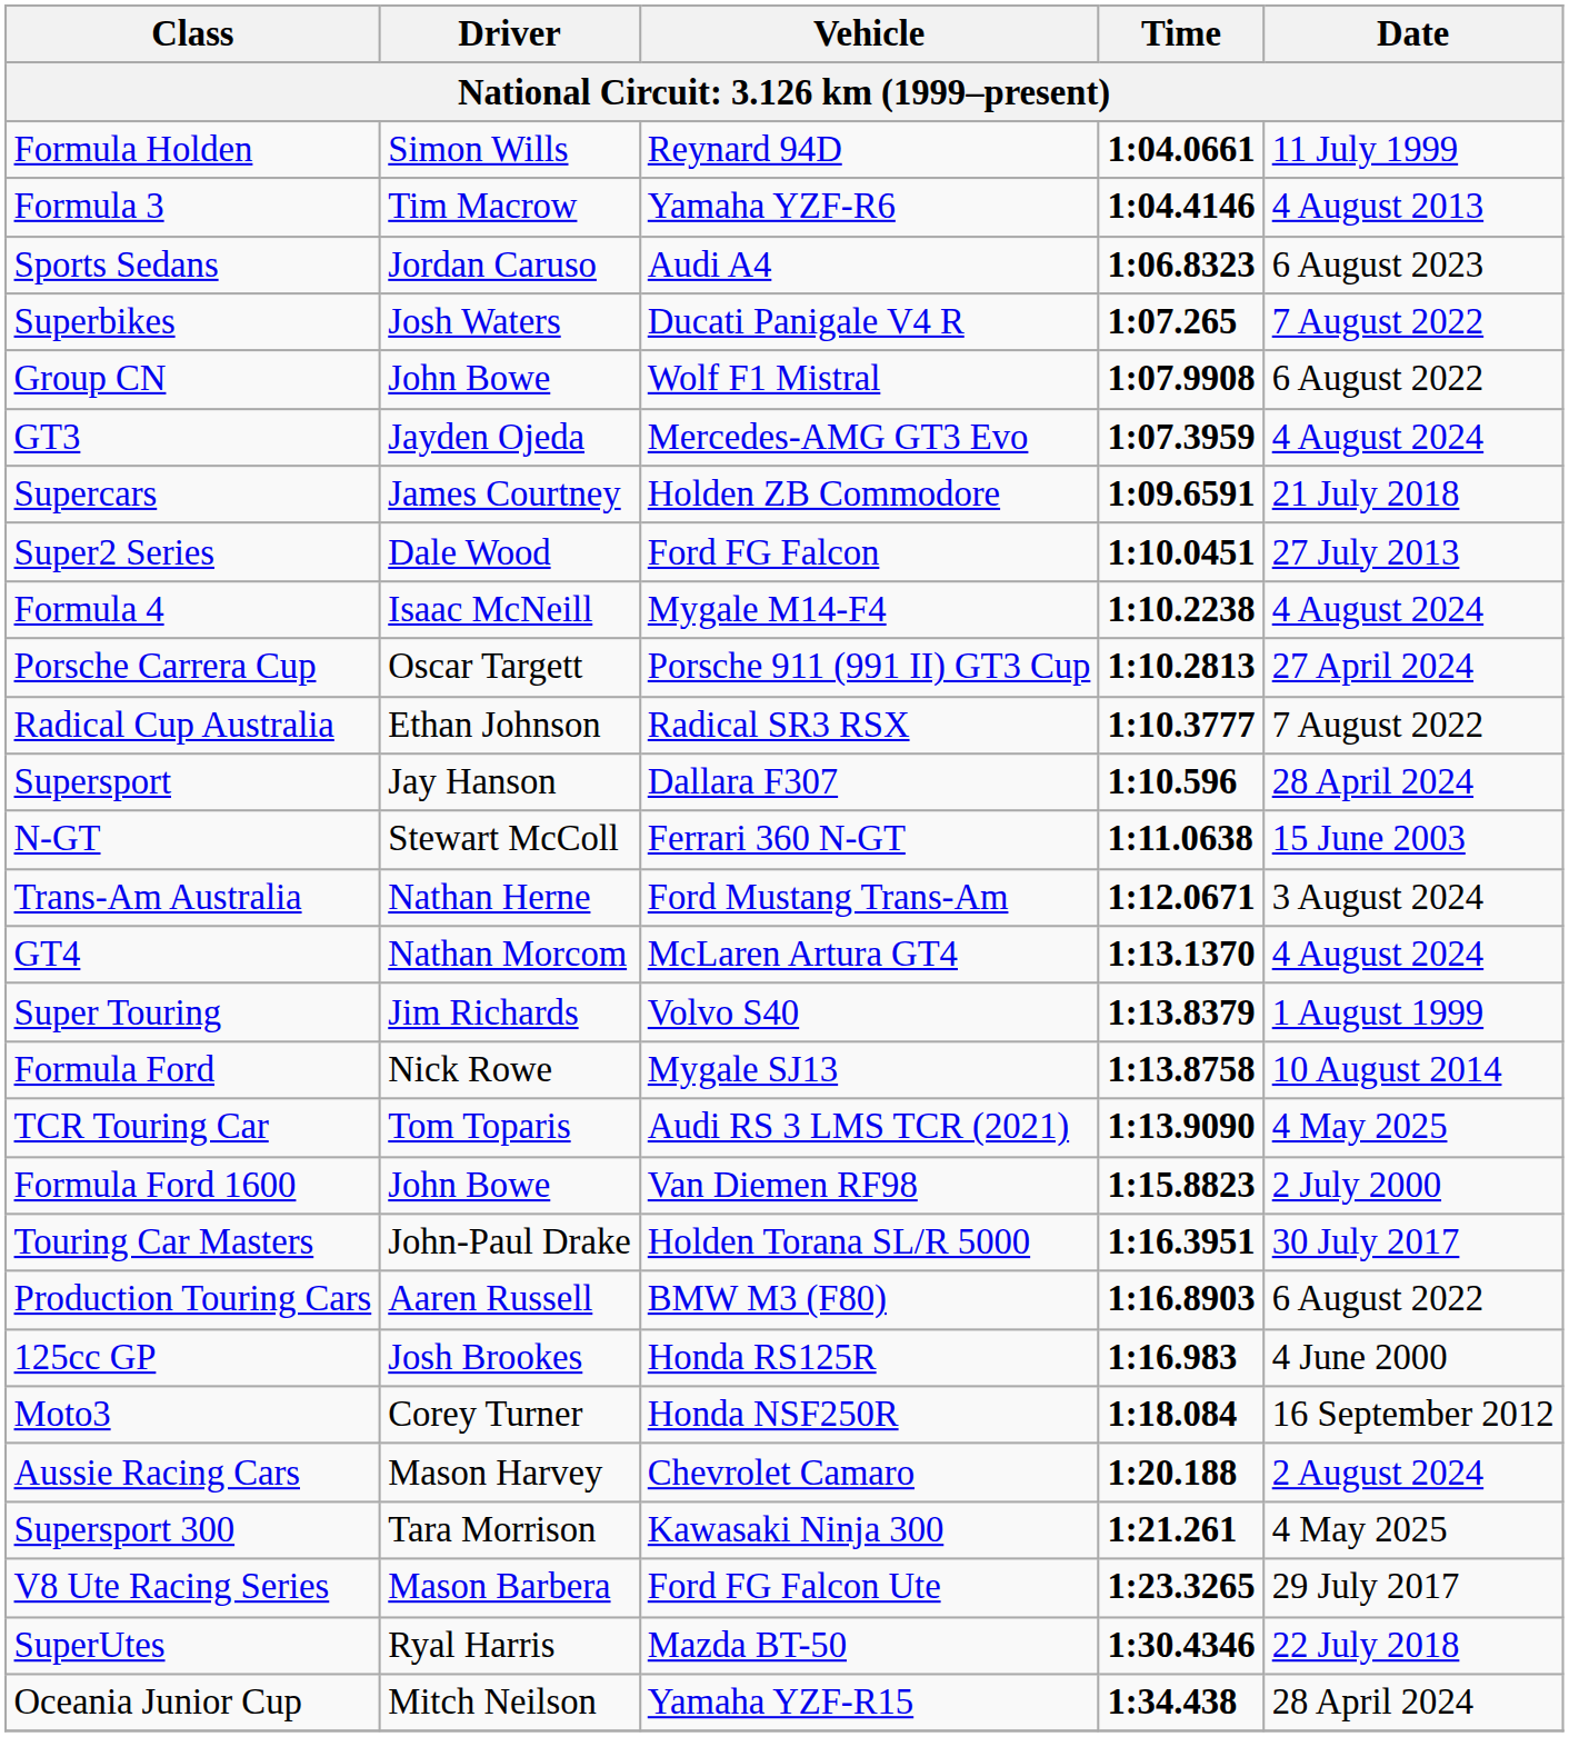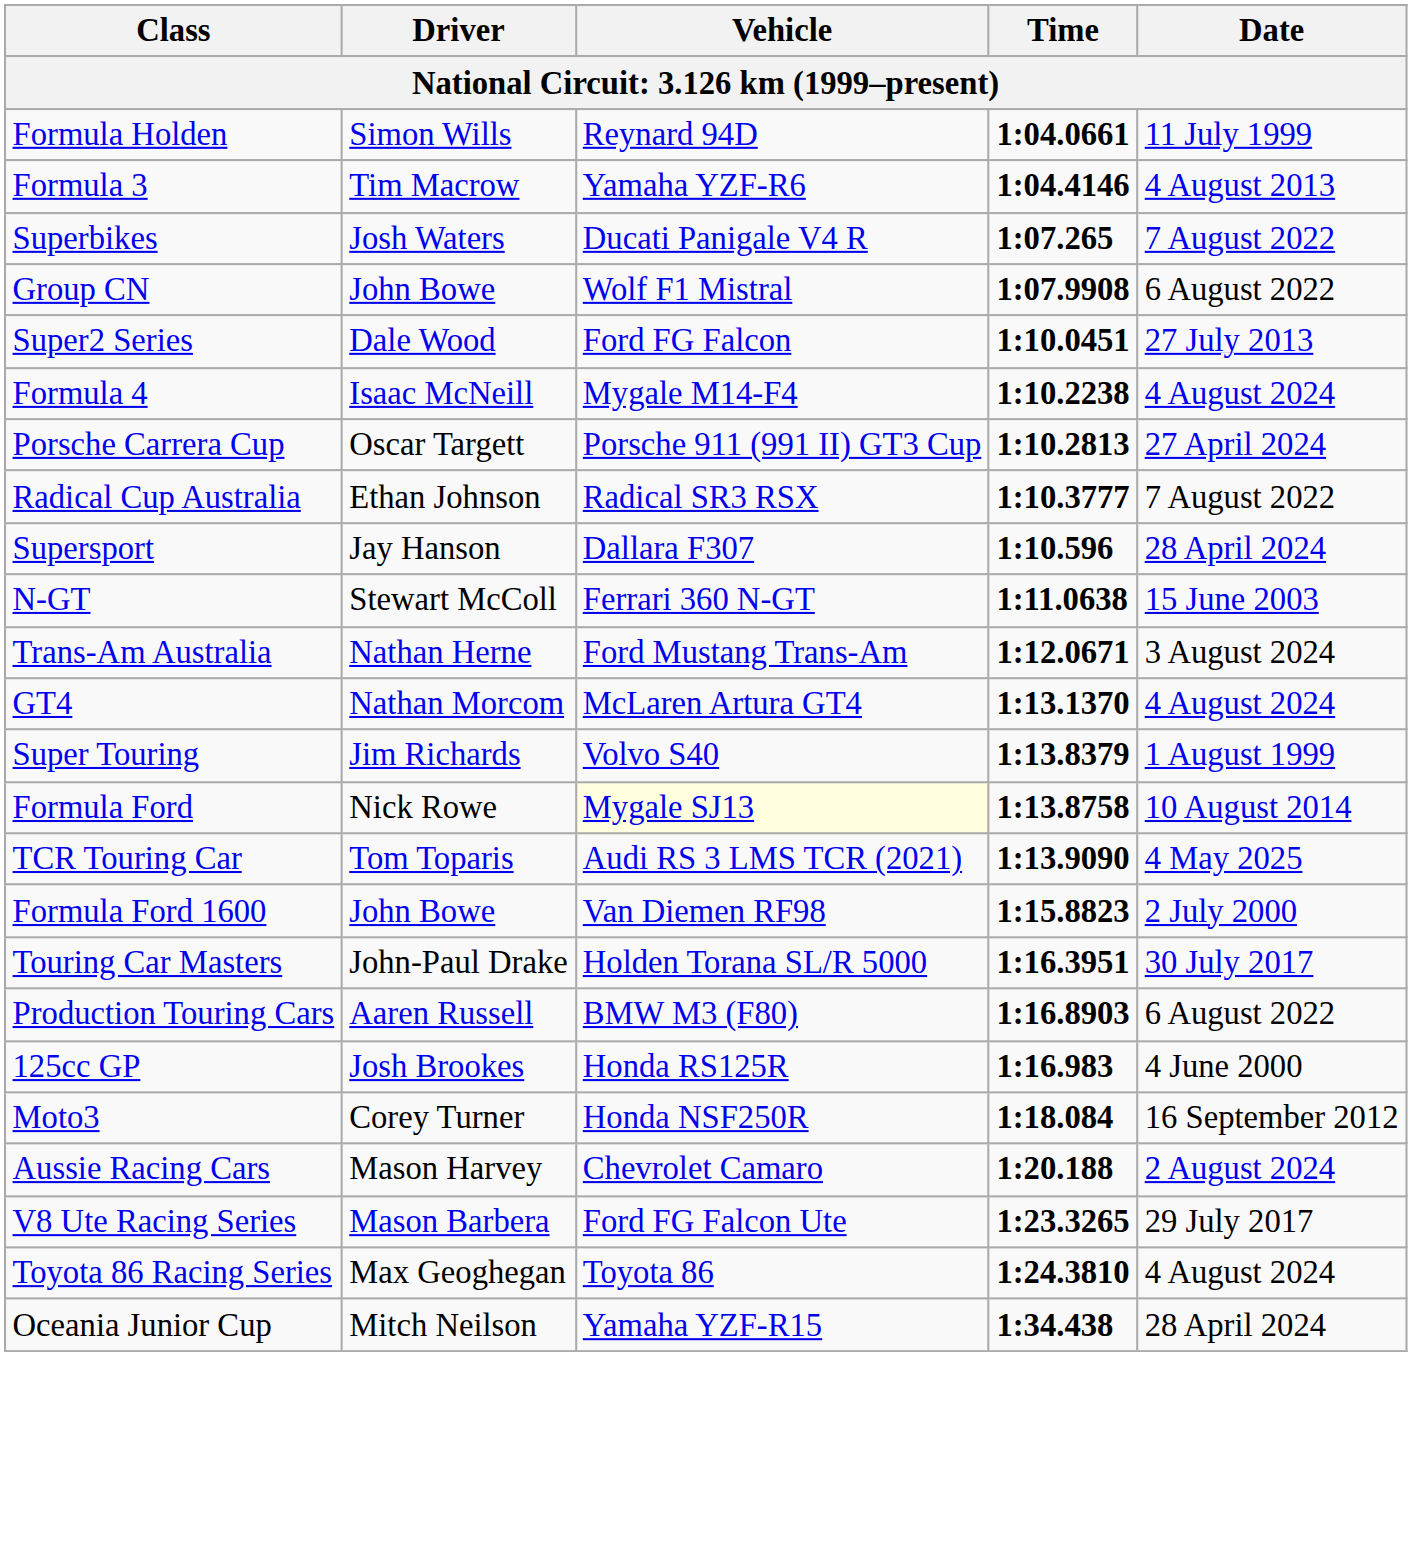- row: Sports Sedans | Jordan Caruso | Audi A4 | 1:06.8323 | 6 August 2023
- row: GT3 | Jayden Ojeda | Mercedes-AMG GT3 Evo | 1:07.3959 | 4 August 2024
- row: Supercars | James Courtney | Holden ZB Commodore | 1:09.6591 | 21 July 2018
Formula Ford | Vehicle: no background -> lightyellow background
- row: Supersport 300 | Tara Morrison | Kawasaki Ninja 300 | 1:21.261 | 4 May 2025
+ row: Toyota 86 Racing Series | Max Geoghegan | Toyota 86 | 1:24.3810 | 4 August 2024
- row: SuperUtes | Ryal Harris | Mazda BT-50 | 1:30.4346 | 22 July 2018
